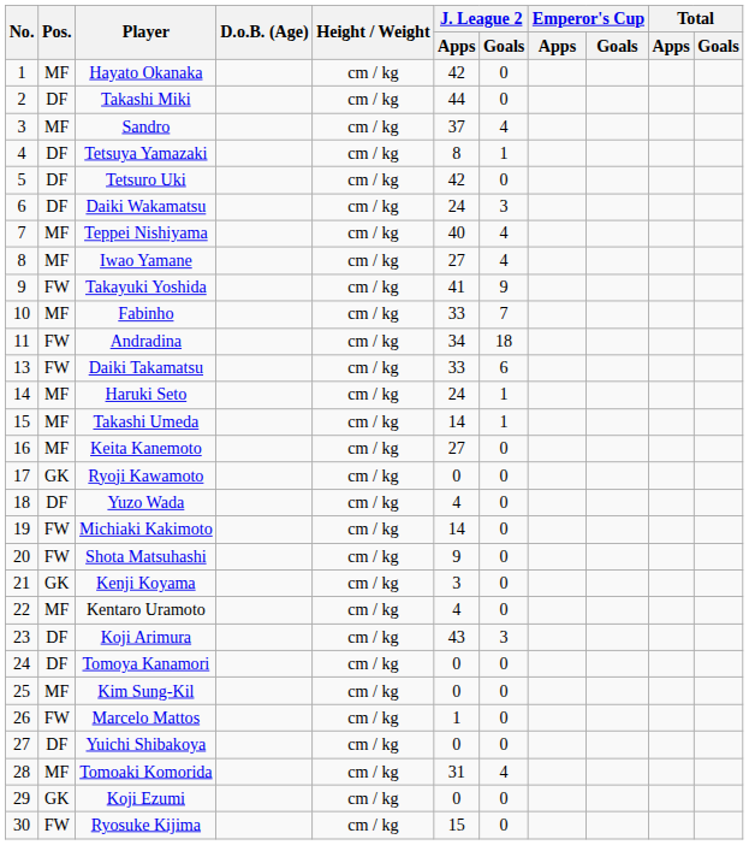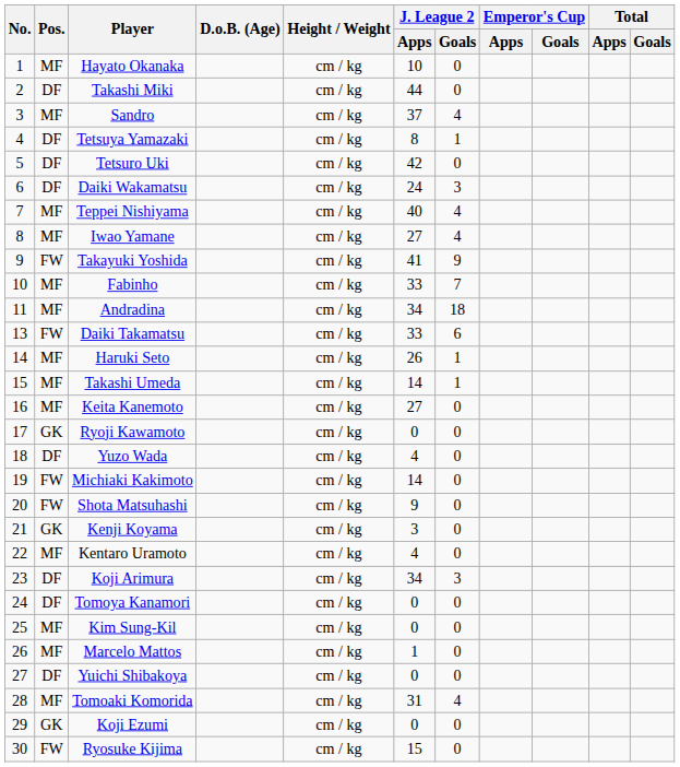Hayato Okanaka | J. League 2 / Apps: 42 -> 10
Andradina | Pos.: FW -> MF
Haruki Seto | J. League 2 / Apps: 24 -> 26
Koji Arimura | J. League 2 / Apps: 43 -> 34
Marcelo Mattos | Pos.: FW -> MF
